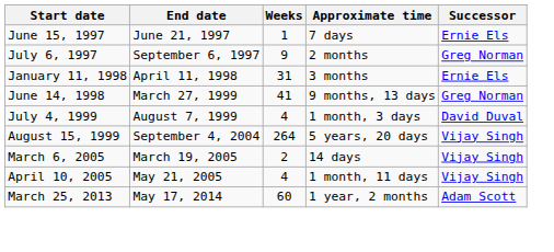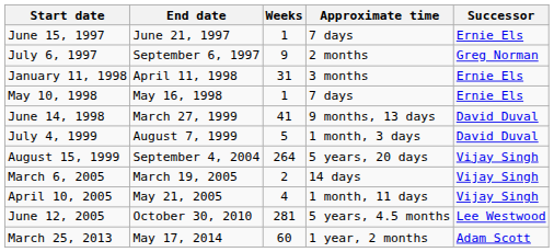+ row: May 10, 1998 | May 16, 1998 | 1 | 7 days | Ernie Els
June 14, 1998 | Successor: Greg Norman -> David Duval
July 4, 1999 | Weeks: 4 -> 5
+ row: June 12, 2005 | October 30, 2010 | 281 | 5 years, 4.5 months | Lee Westwood
